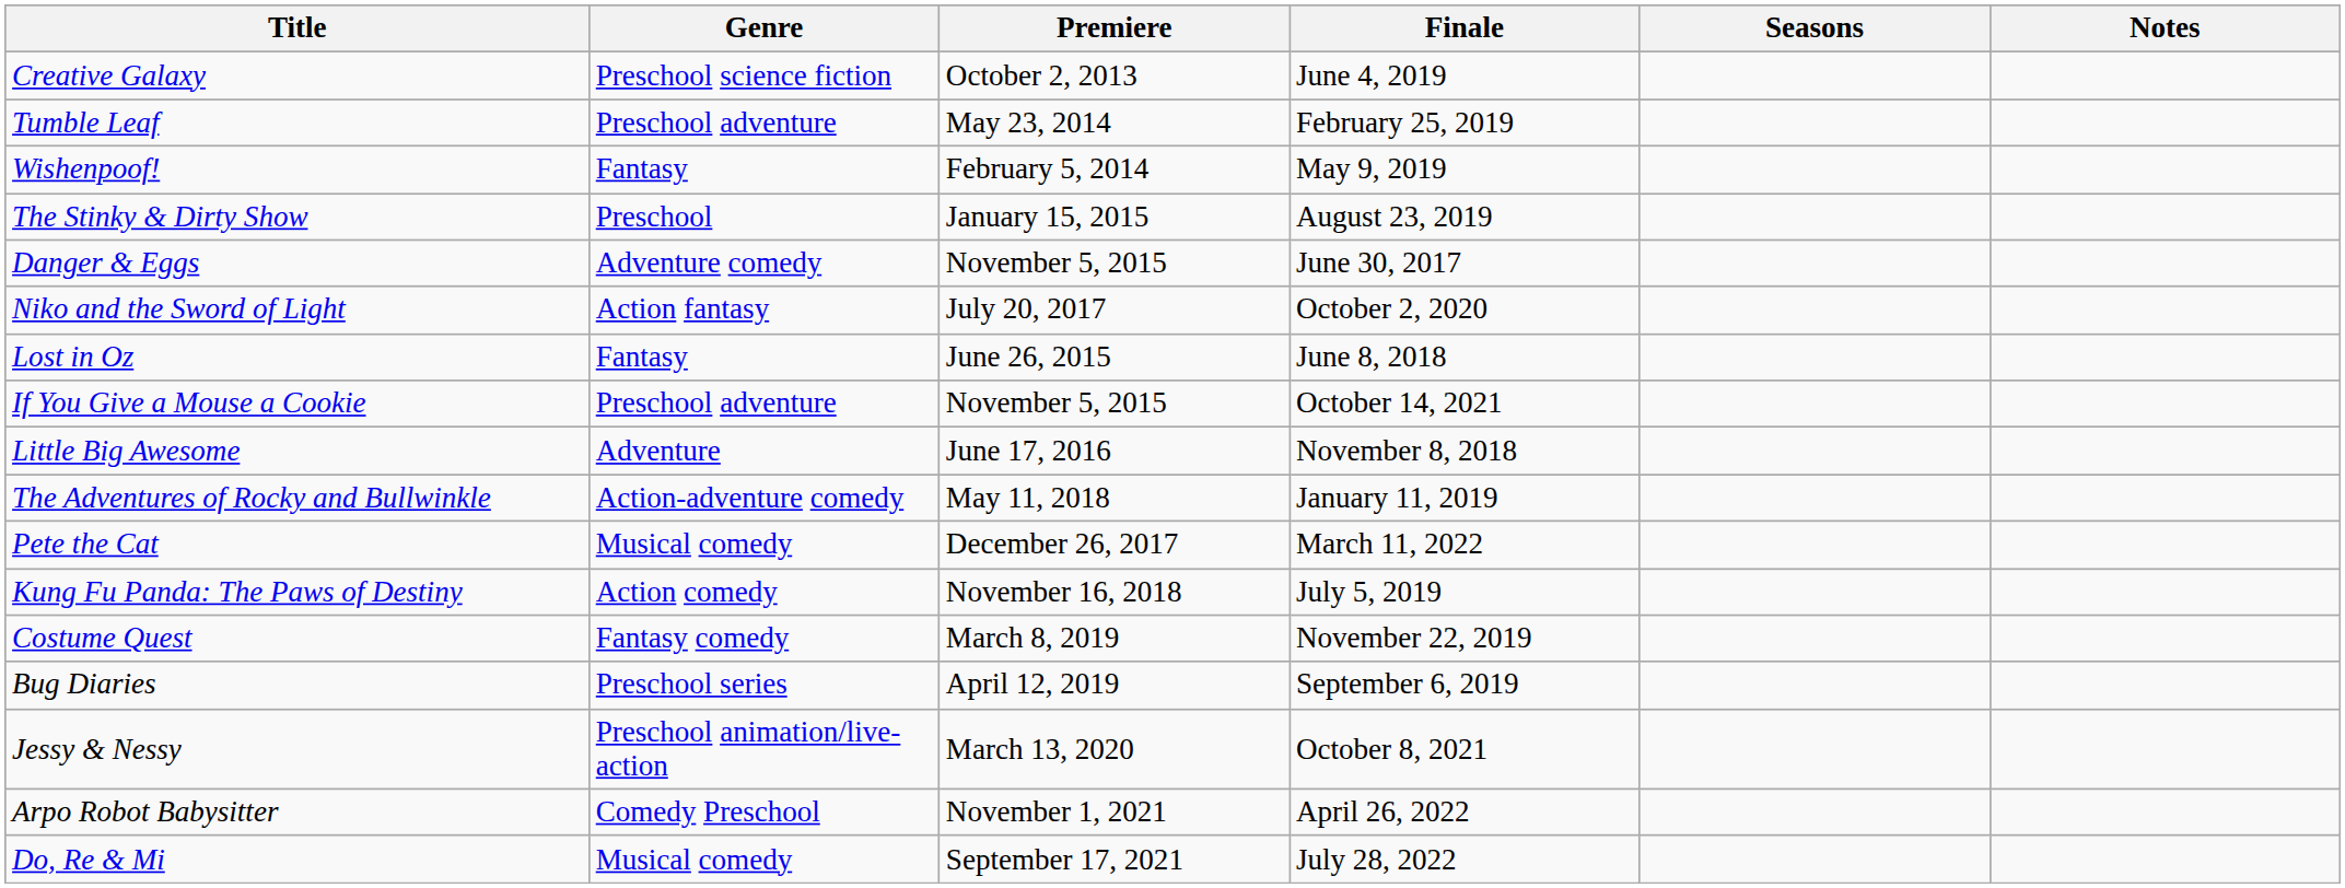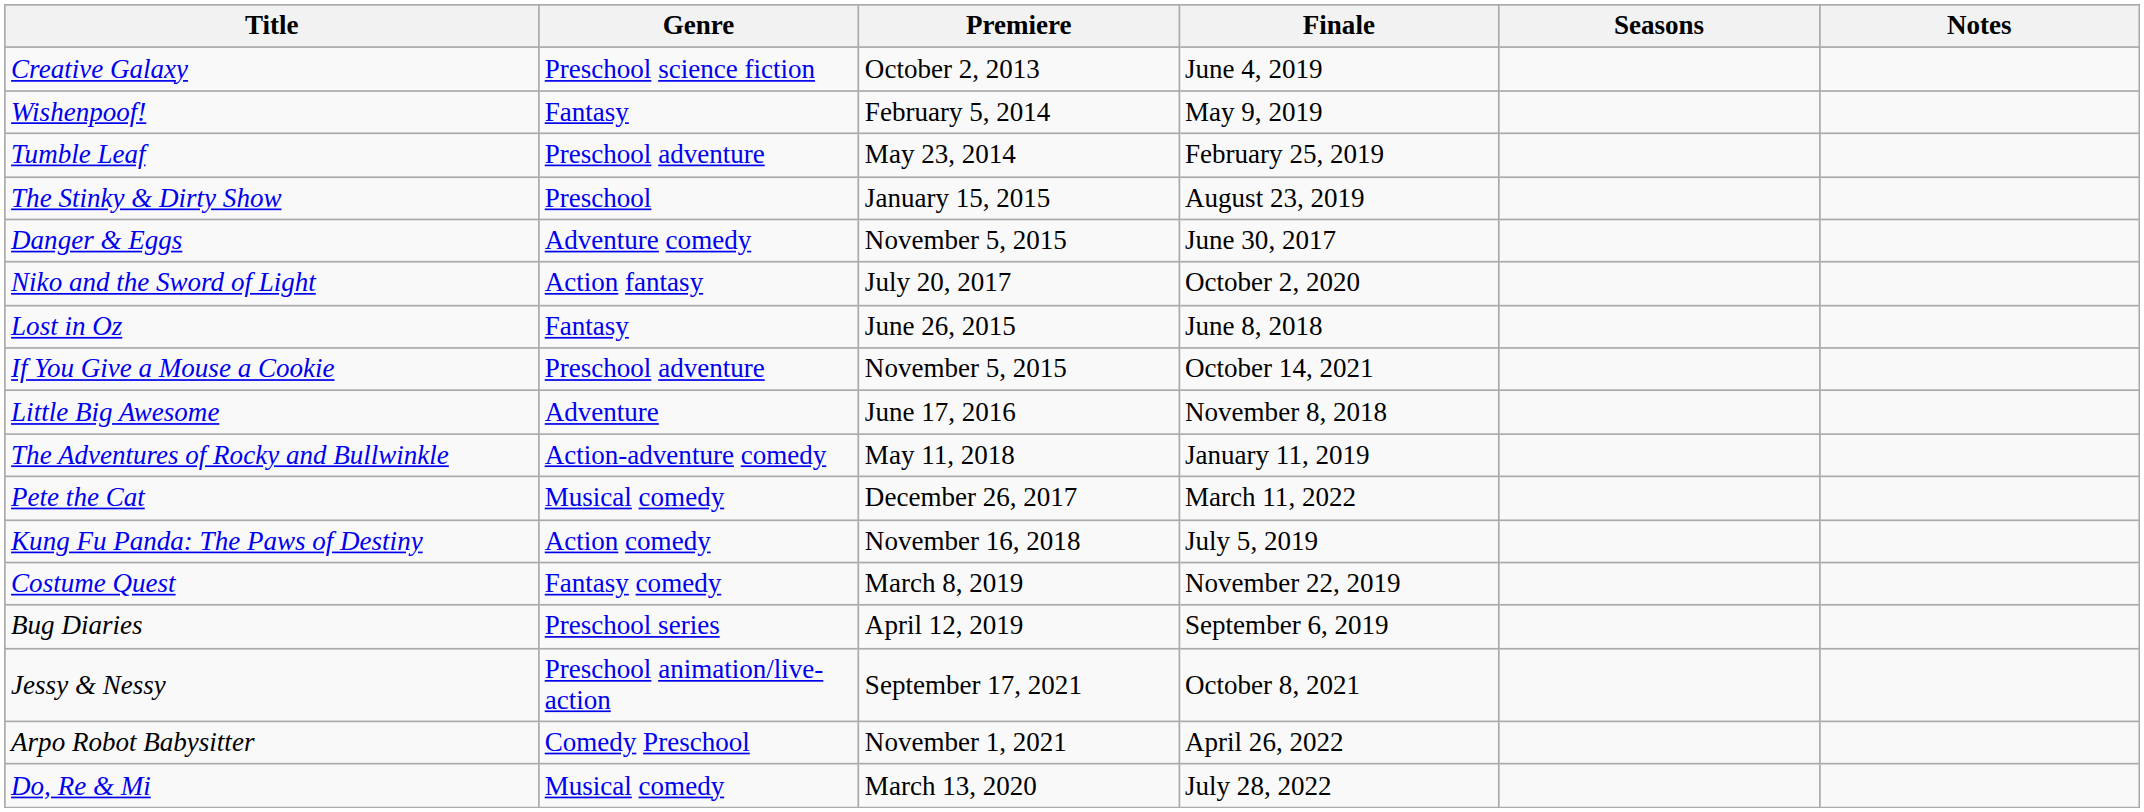rows swapped: Tumble Leaf <-> Wishenpoof!
Jessy & Nessy | Premiere: March 13, 2020 -> September 17, 2021
Do, Re & Mi | Premiere: September 17, 2021 -> March 13, 2020
